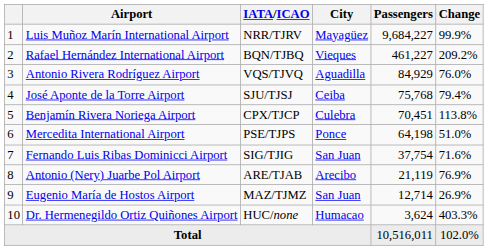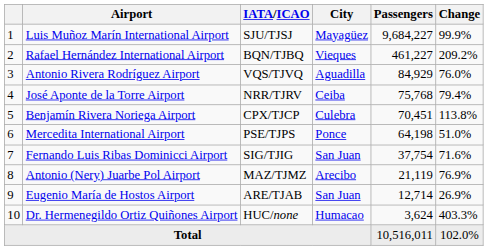Luis Muñoz Marín International Airport | IATA/ICAO: NRR/TJRV -> SJU/TJSJ
José Aponte de la Torre Airport | IATA/ICAO: SJU/TJSJ -> NRR/TJRV
Antonio (Nery) Juarbe Pol Airport | IATA/ICAO: ARE/TJAB -> MAZ/TJMZ
Eugenio María de Hostos Airport | IATA/ICAO: MAZ/TJMZ -> ARE/TJAB
